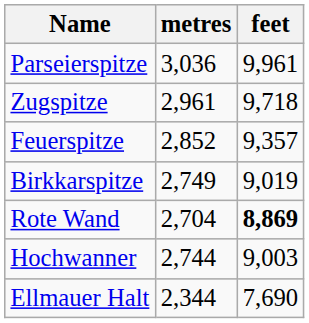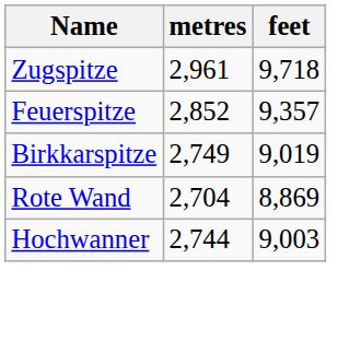- row: Parseierspitze | 3,036 | 9,961
Rote Wand | feet: bold -> normal
- row: Ellmauer Halt | 2,344 | 7,690
